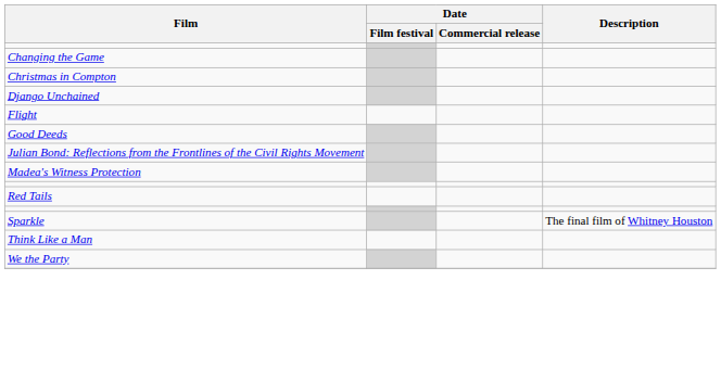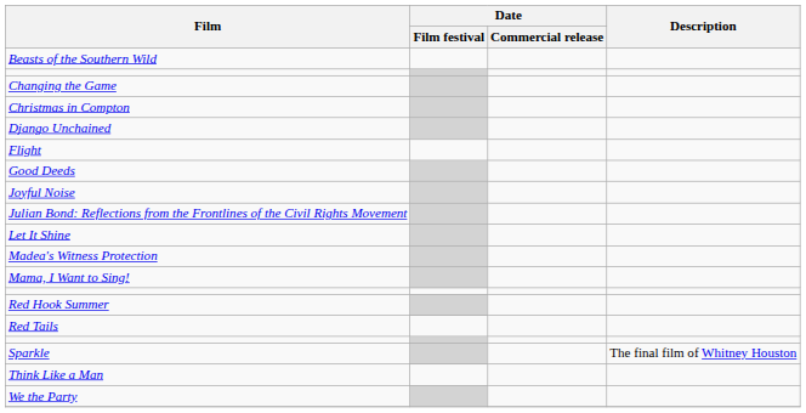+ row: Beasts of the Southern Wild
+ row: Joyful Noise
+ row: Let It Shine
+ row: Mama, I Want to Sing!
+ row: Red Hook Summer
